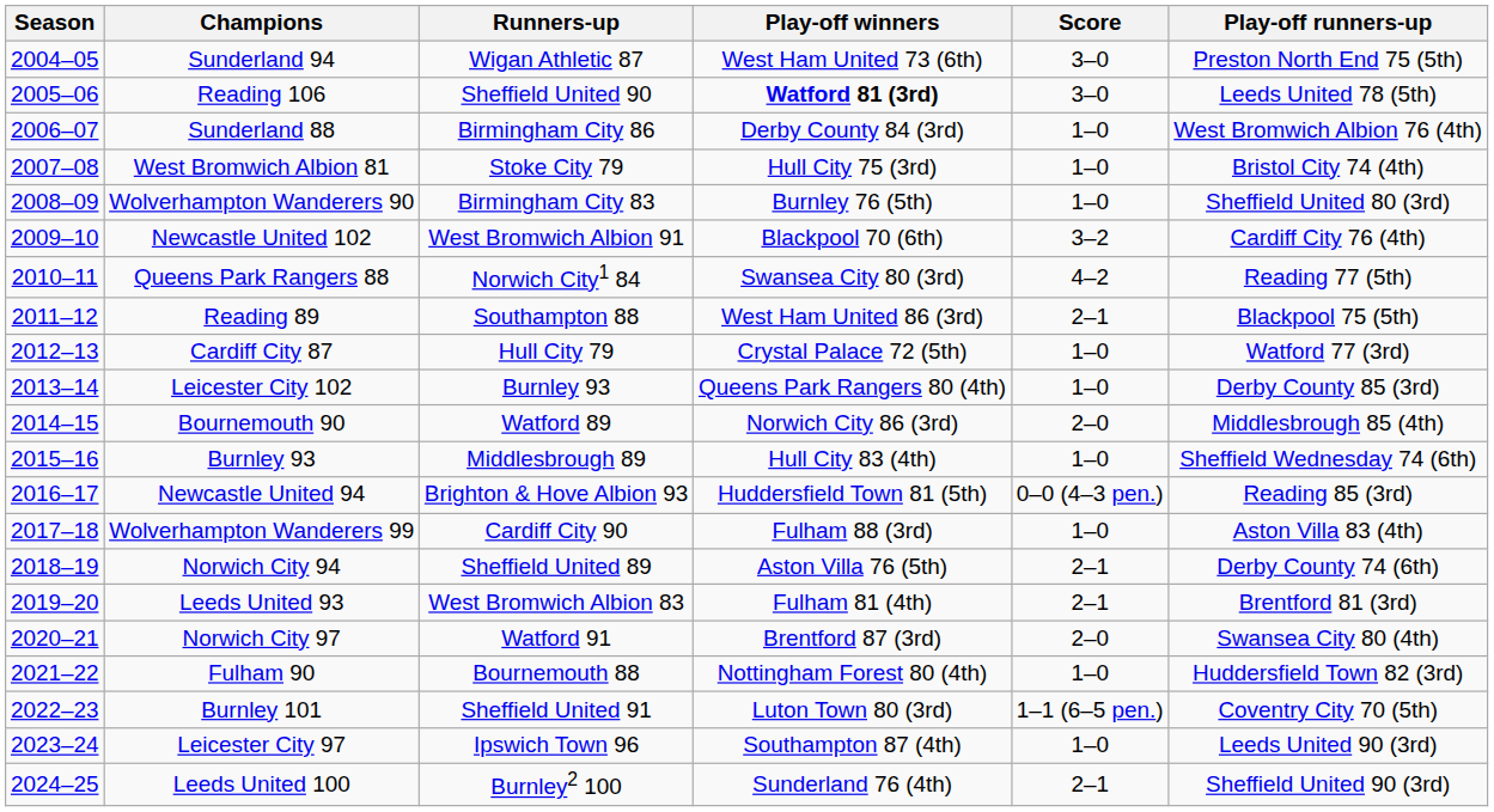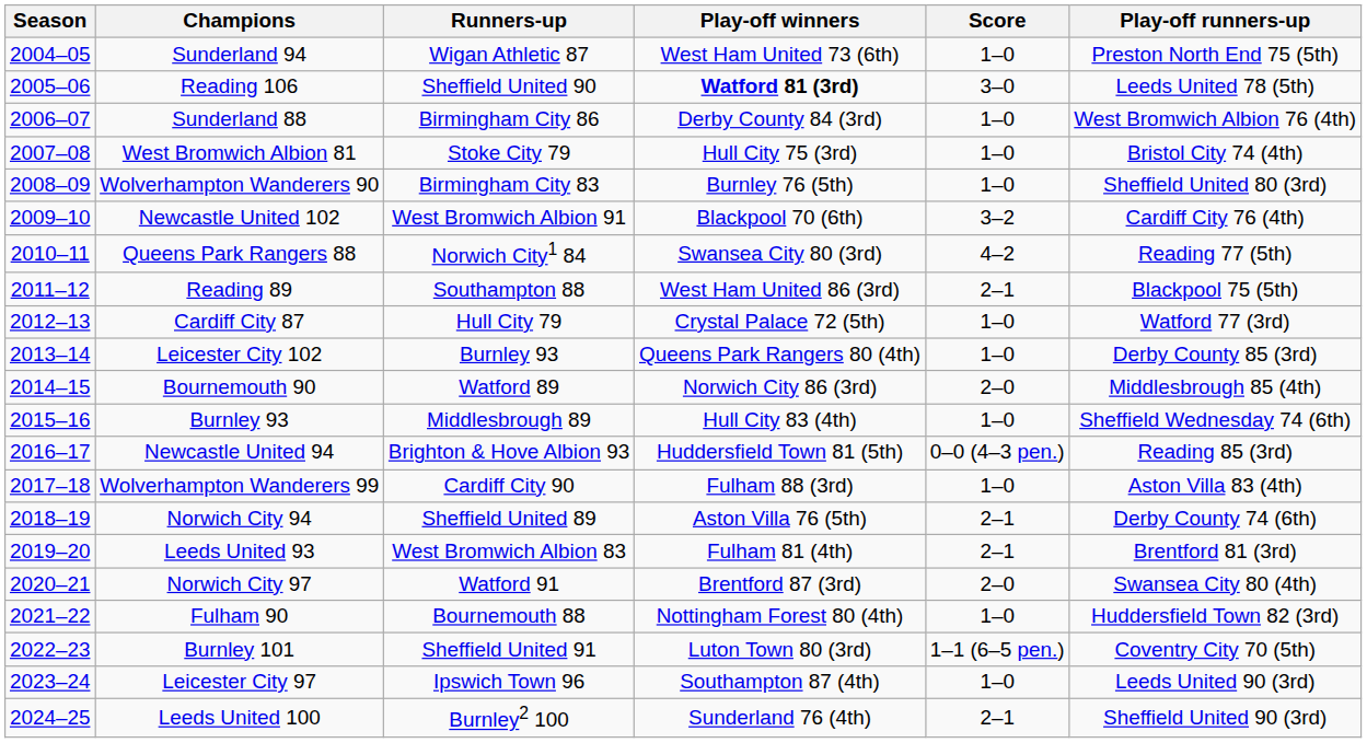Sunderland 94 | Score: 3–0 -> 1–0
